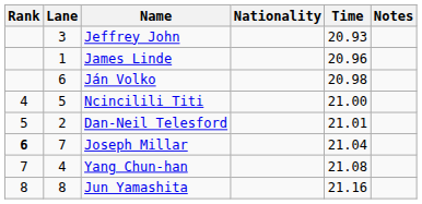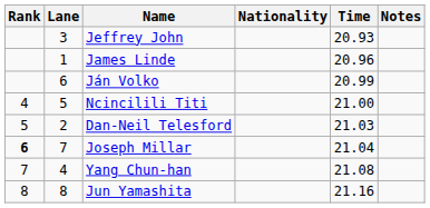Ján Volko | Time: 20.98 -> 20.99
Dan-Neil Telesford | Time: 21.01 -> 21.03
